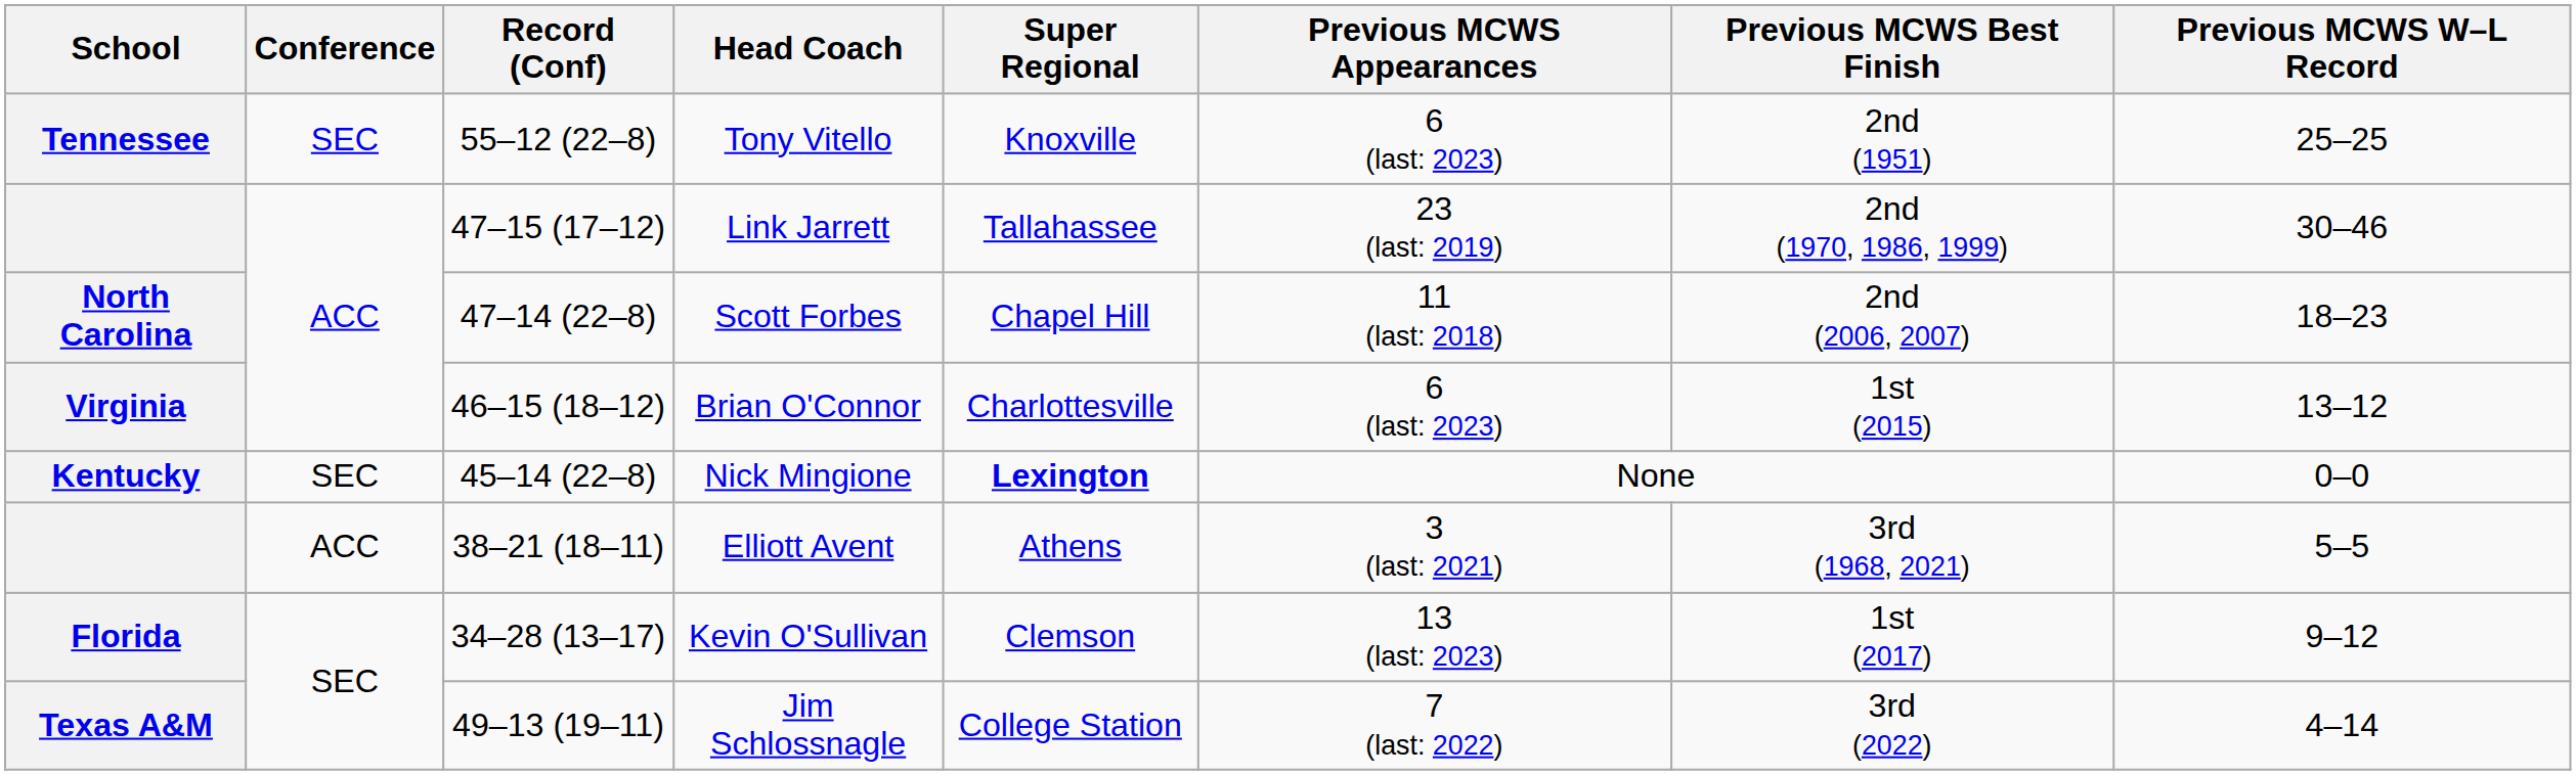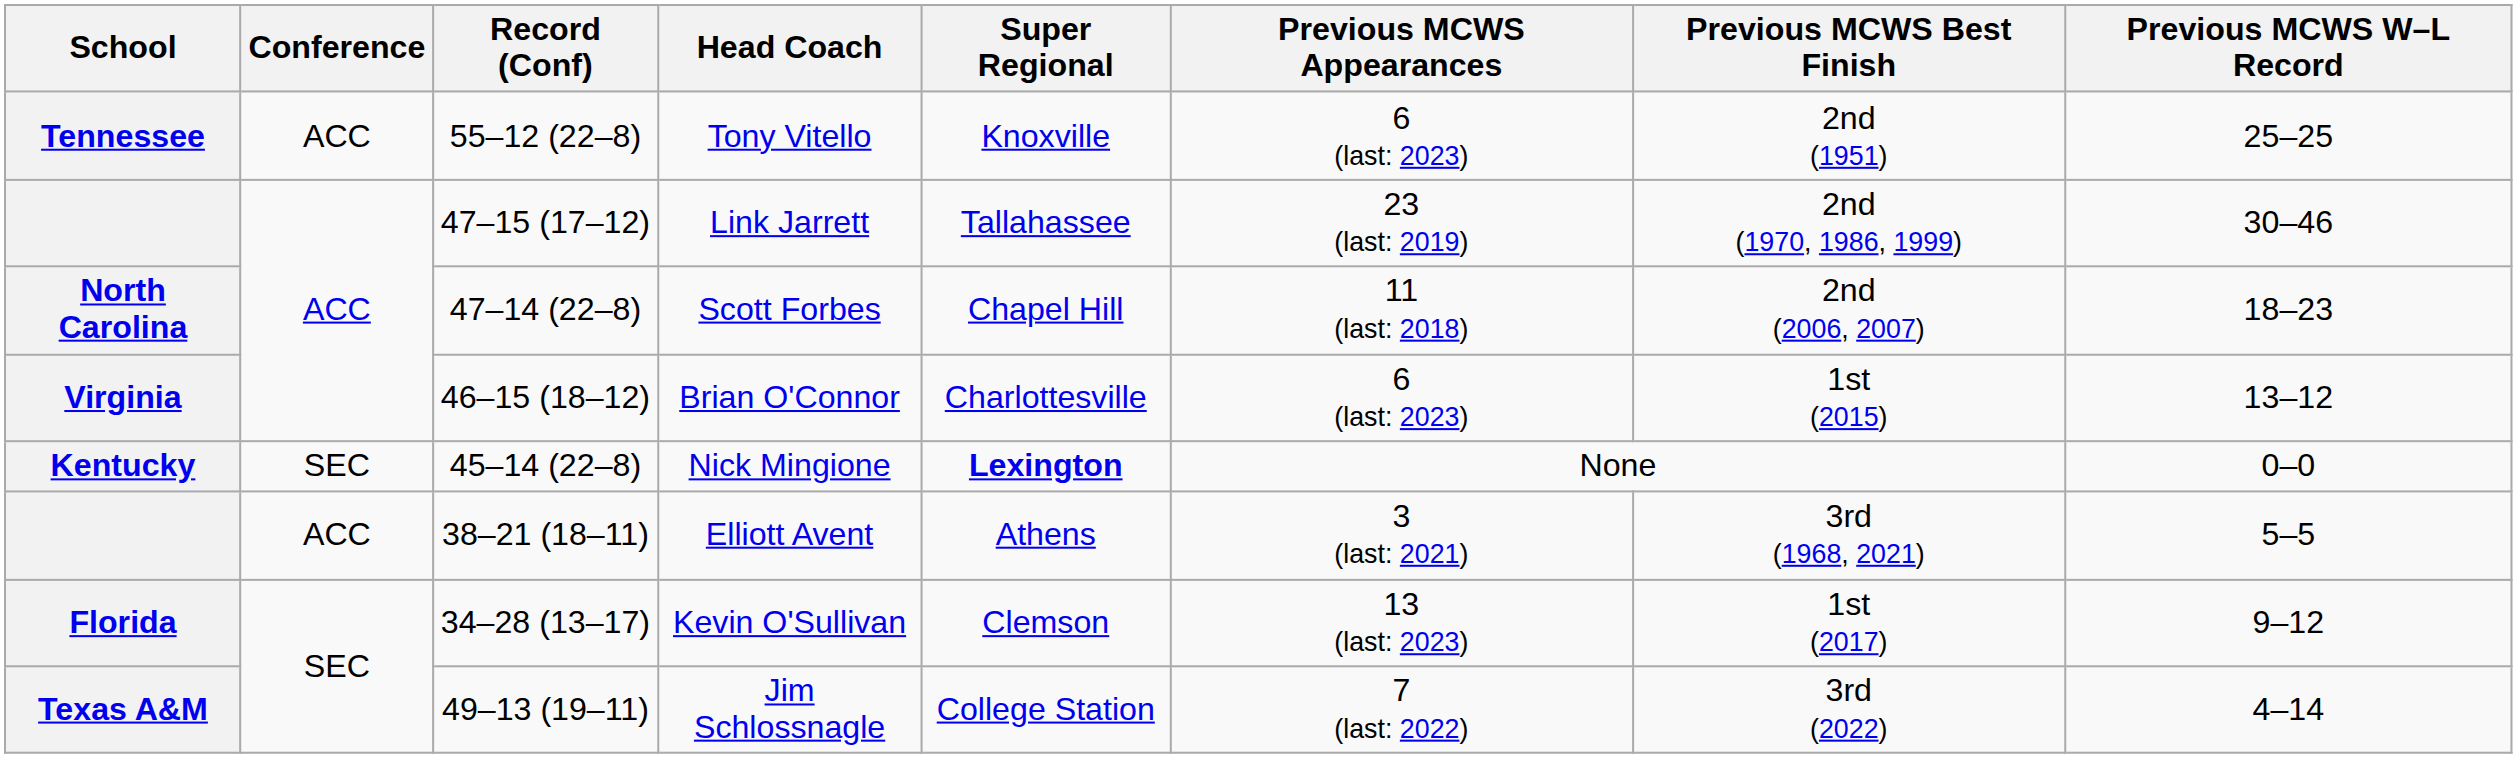Tony Vitello | Conference: SEC -> ACC
